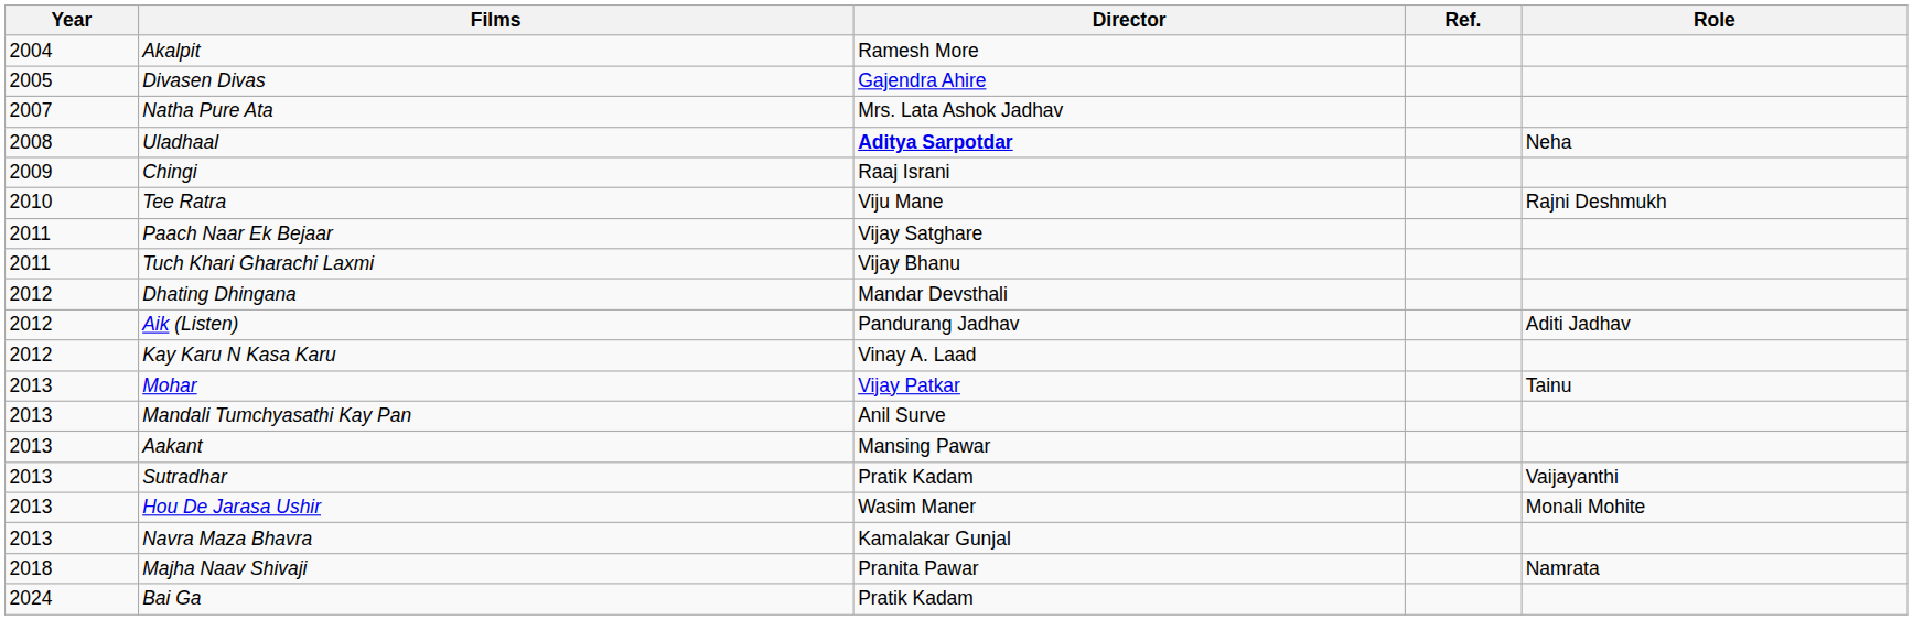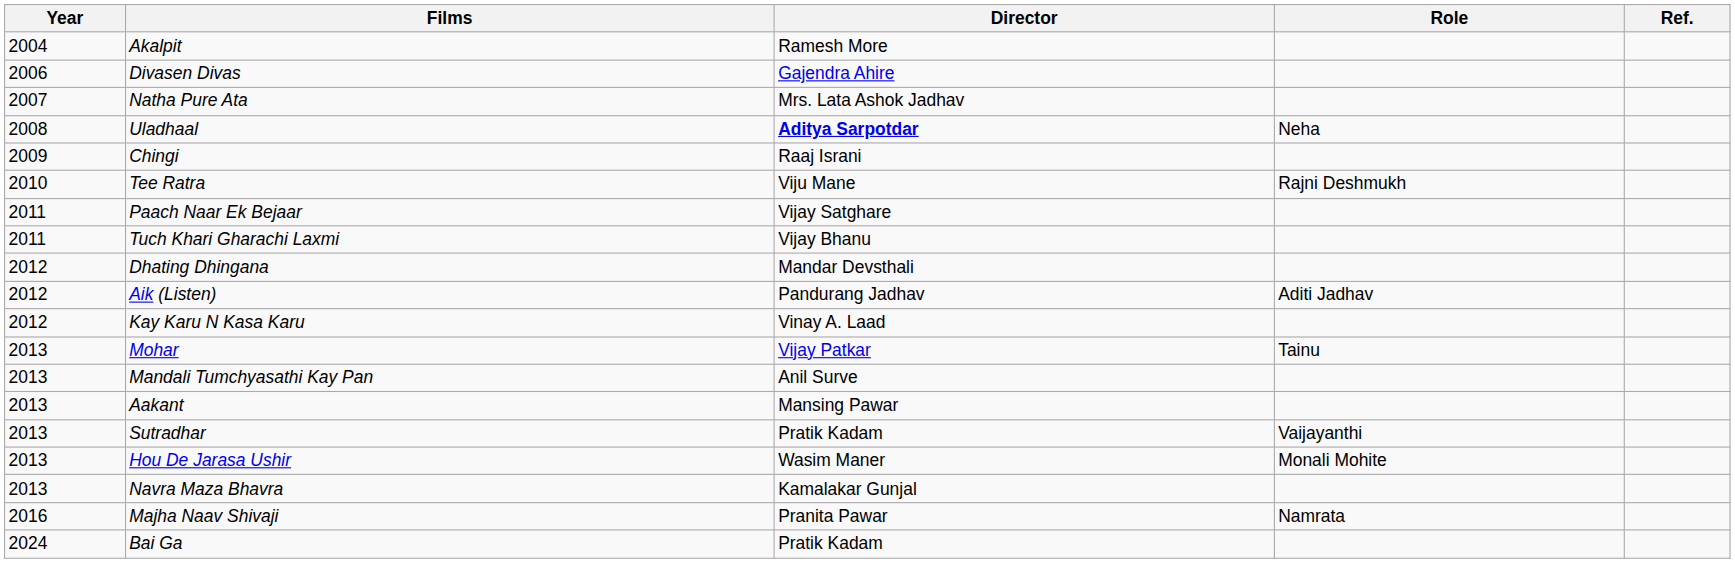columns swapped: Role <-> Ref.
Divasen Divas | Year: 2005 -> 2006
Majha Naav Shivaji | Year: 2018 -> 2016
